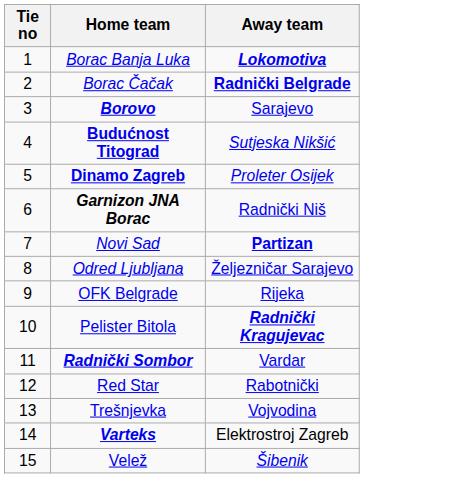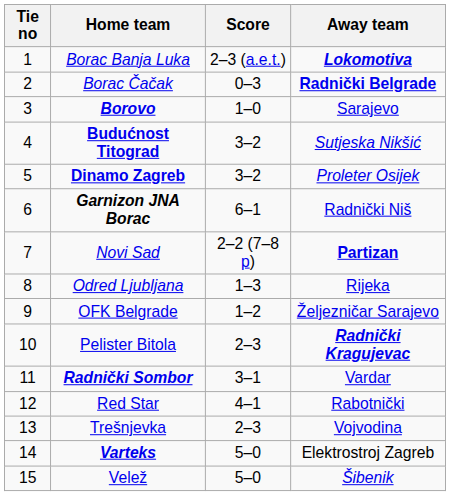+ column: Score | 2–3 (a.e.t.) | 0–3 | 1–0 | 3–2 | 3–2 | 6–1 | 2–2 (7–8 p) | 1–3 | 1–2 | 2–3 | 3–1 | 4–1 | 2–3 | 5–0 | 5–0
Odred Ljubljana | Away team: Željezničar Sarajevo -> Rijeka
OFK Belgrade | Away team: Rijeka -> Željezničar Sarajevo
